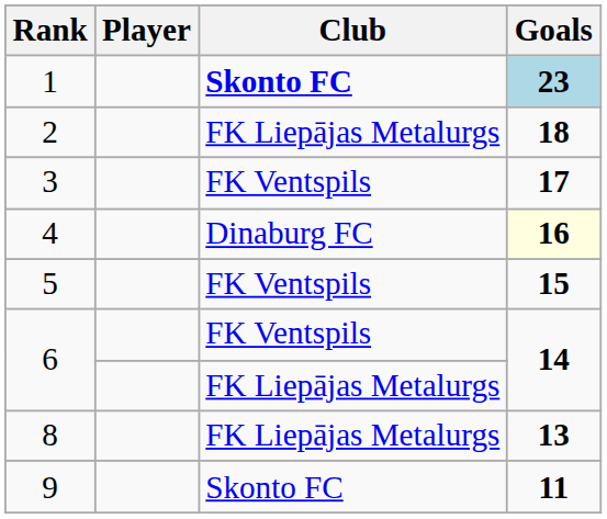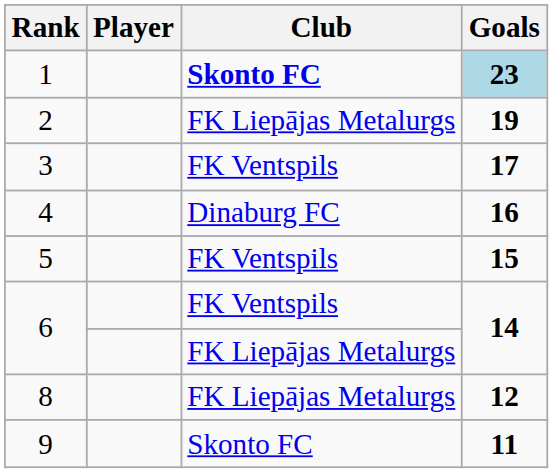2 | Goals: 18 -> 19
4 | Goals: lightyellow background -> no background
8 | Goals: 13 -> 12
